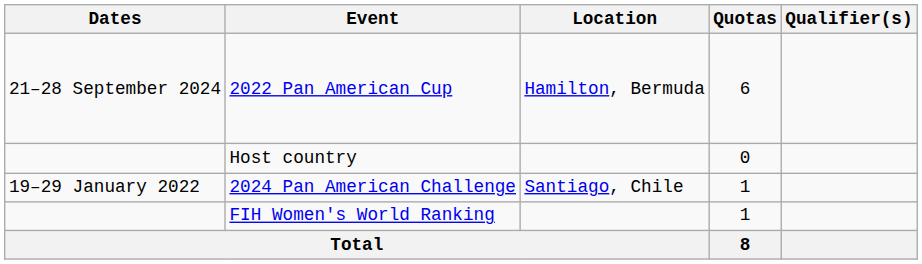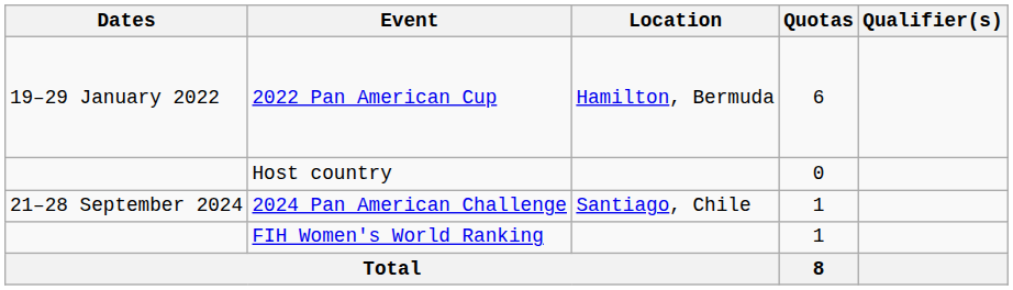2022 Pan American Cup | Dates: 21–28 September 2024 -> 19–29 January 2022
2024 Pan American Challenge | Dates: 19–29 January 2022 -> 21–28 September 2024
